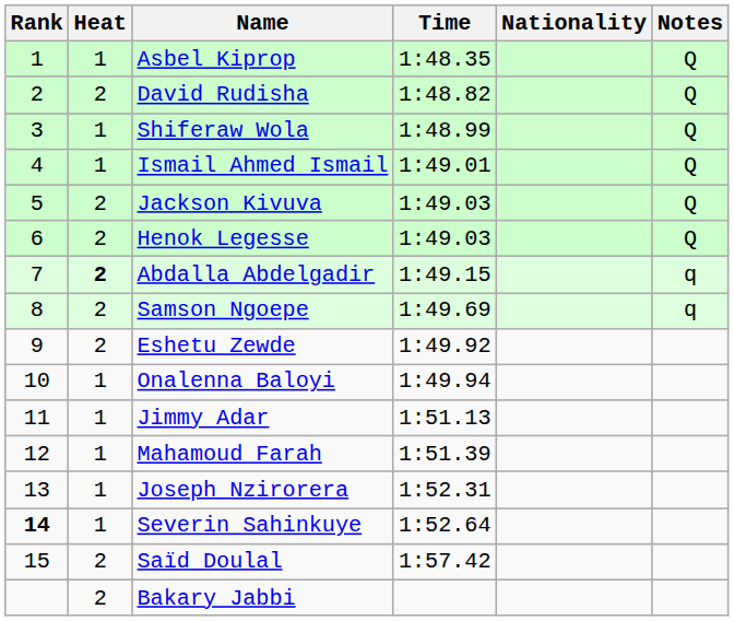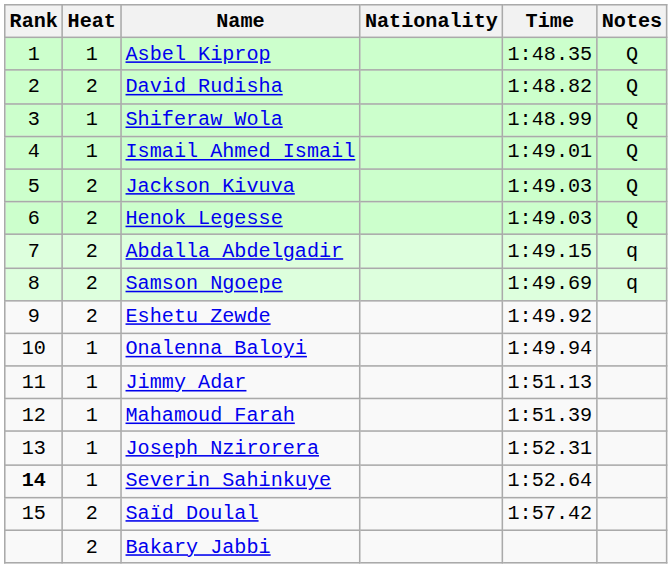columns swapped: Nationality <-> Time
Abdalla Abdelgadir | Heat: bold -> normal
